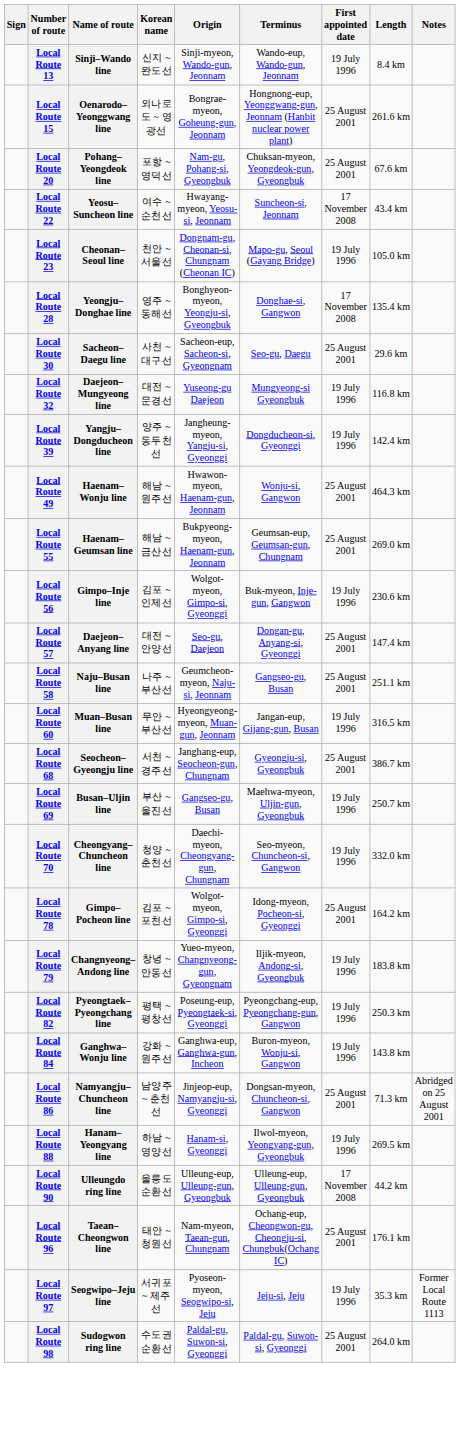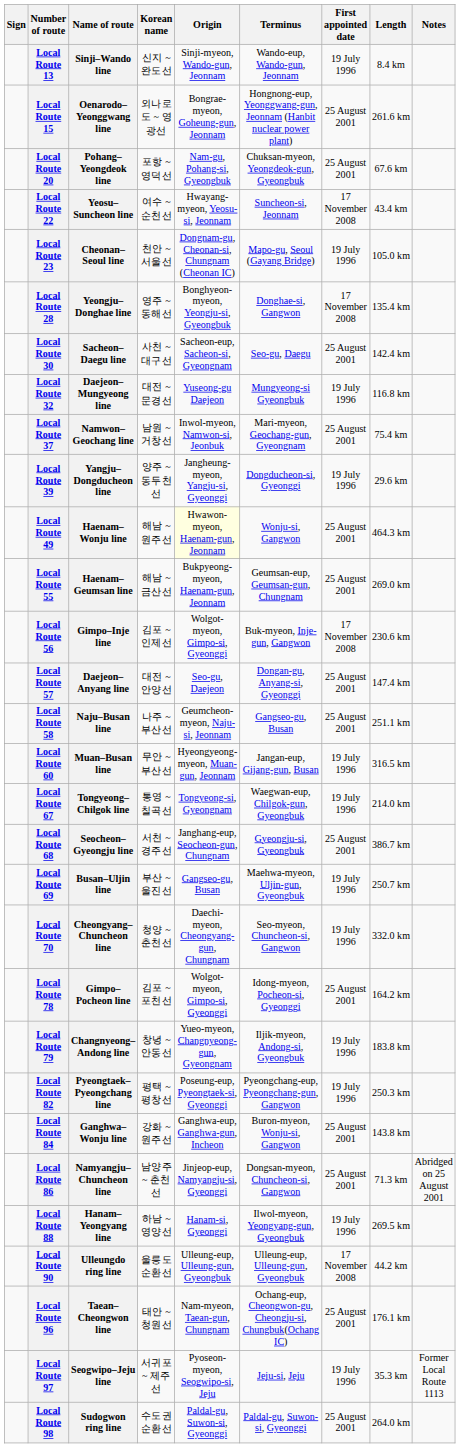Local Route 30 | Length: 29.6 km -> 142.4 km
+ row: Local Route 37 | Namwon–Geochang line | 남원 ~ 거창선 | Inwol-myeon, Namwon-si, Jeonbuk | Mari-myeon, Geochang-gun, Gyeongnam | 25 August 2001 | 75.4 km
Local Route 39 | Length: 142.4 km -> 29.6 km
Local Route 49 | Origin: no background -> lightyellow background
Local Route 56 | First appointed date: 19 July 1996 -> 17 November 2008
+ row: Local Route 67 | Tongyeong–Chilgok line | 통영 ~ 칠곡선 | Tongyeong-si, Gyeongnam | Waegwan-eup, Chilgok-gun, Gyeongbuk | 19 July 1996 | 214.0 km
Local Route 84 | First appointed date: 19 July 1996 -> 25 August 2001
